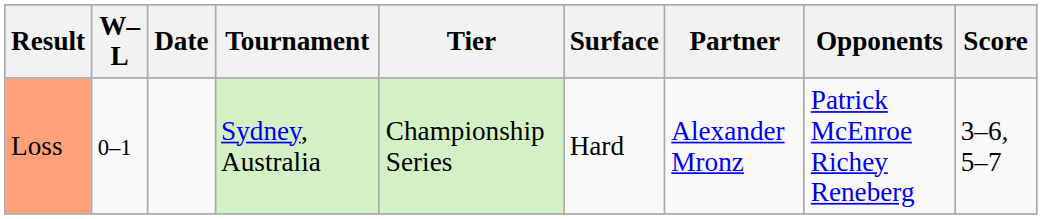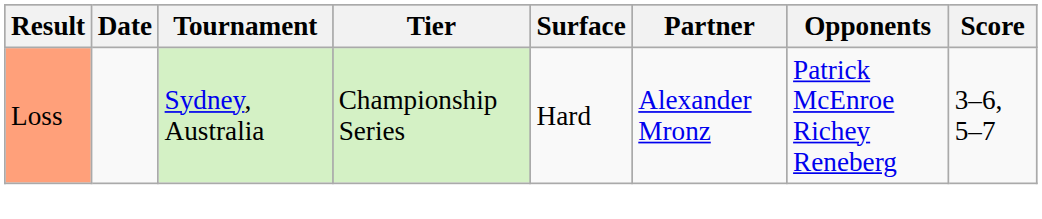- column: W–L | 0–1
